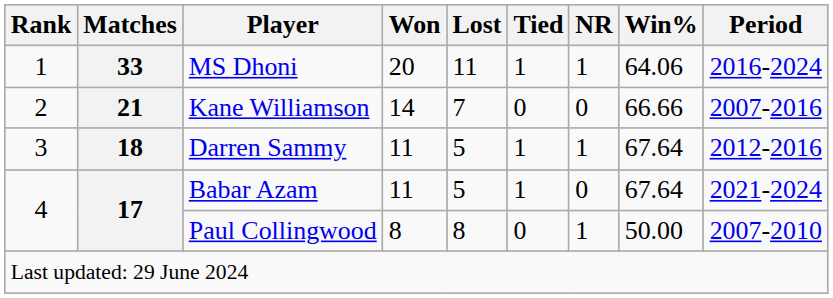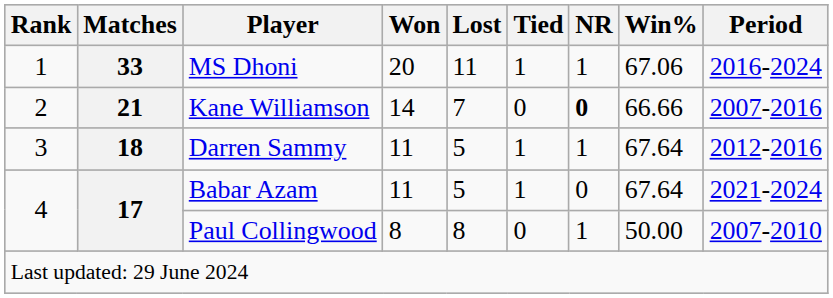MS Dhoni | Win%: 64.06 -> 67.06
Kane Williamson | NR: normal -> bold
